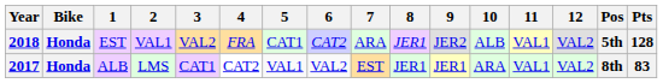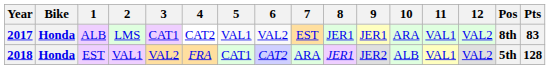rows swapped: 2017 <-> 2018
